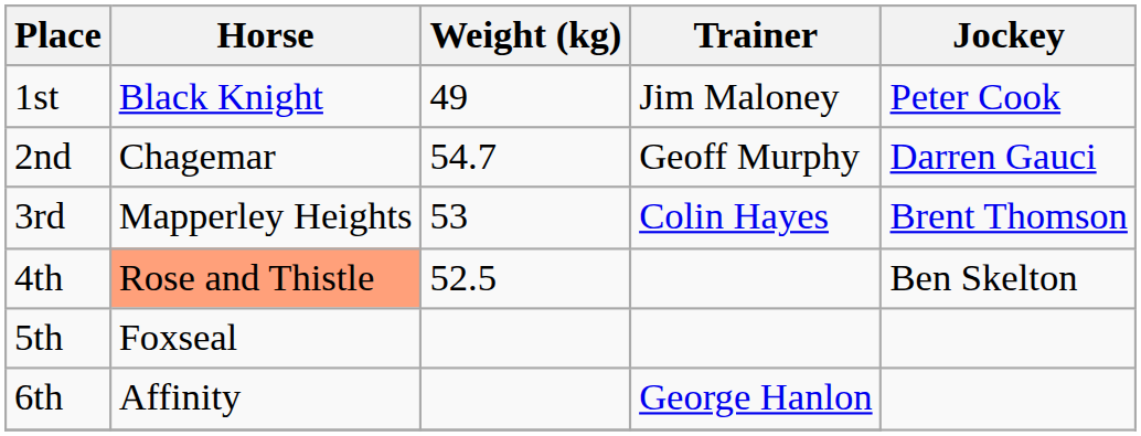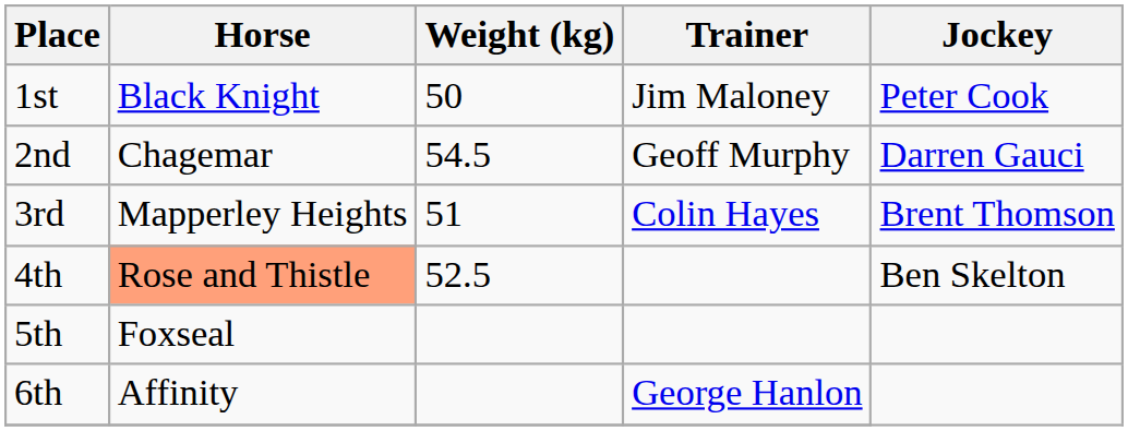1st | Weight (kg): 49 -> 50
2nd | Weight (kg): 54.7 -> 54.5
3rd | Weight (kg): 53 -> 51
